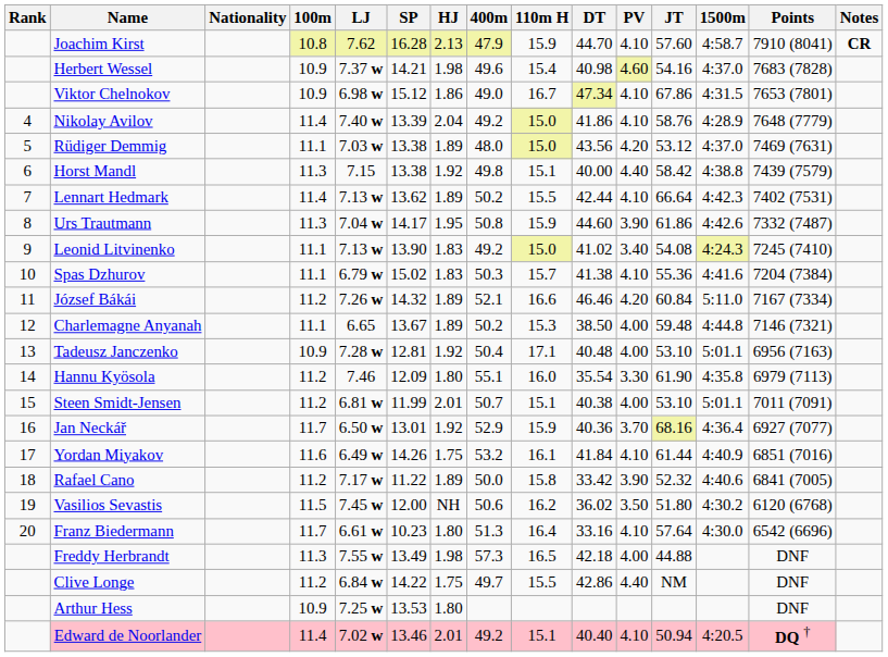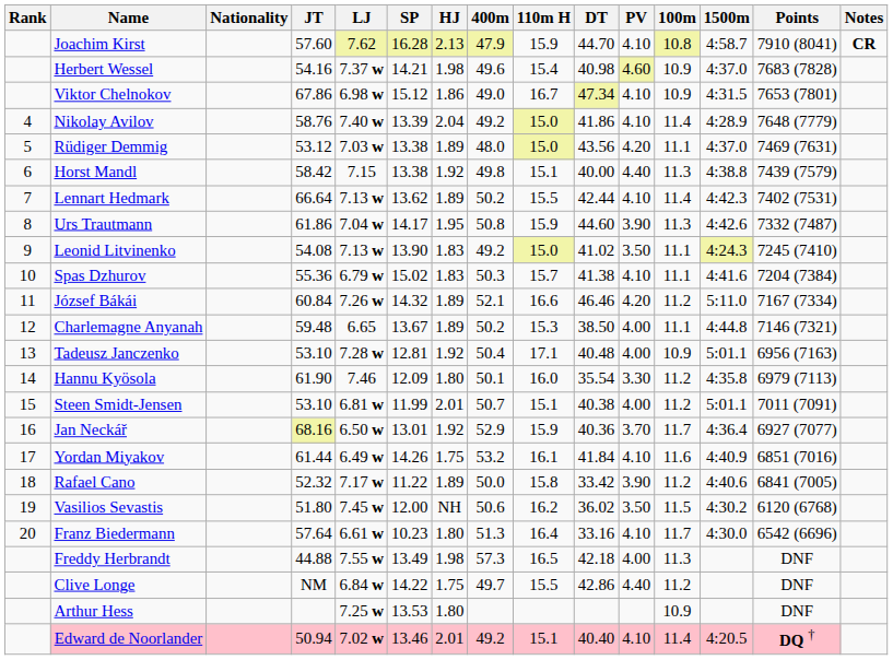columns swapped: 100m <-> JT
Leonid Litvinenko | PV: 3.40 -> 3.50
Hannu Kyösola | 400m: 55.1 -> 50.1
